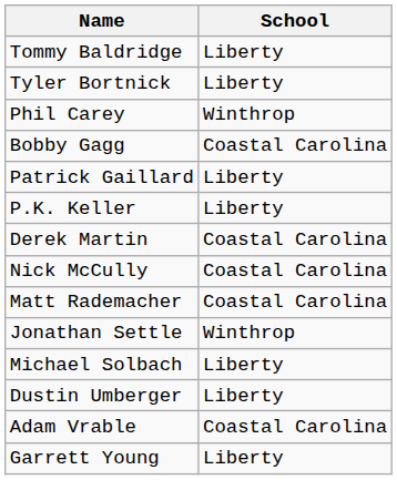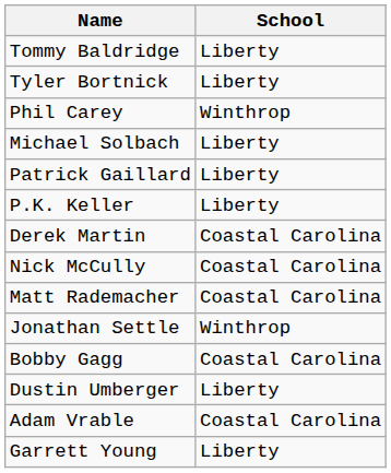rows swapped: Bobby Gagg <-> Michael Solbach
